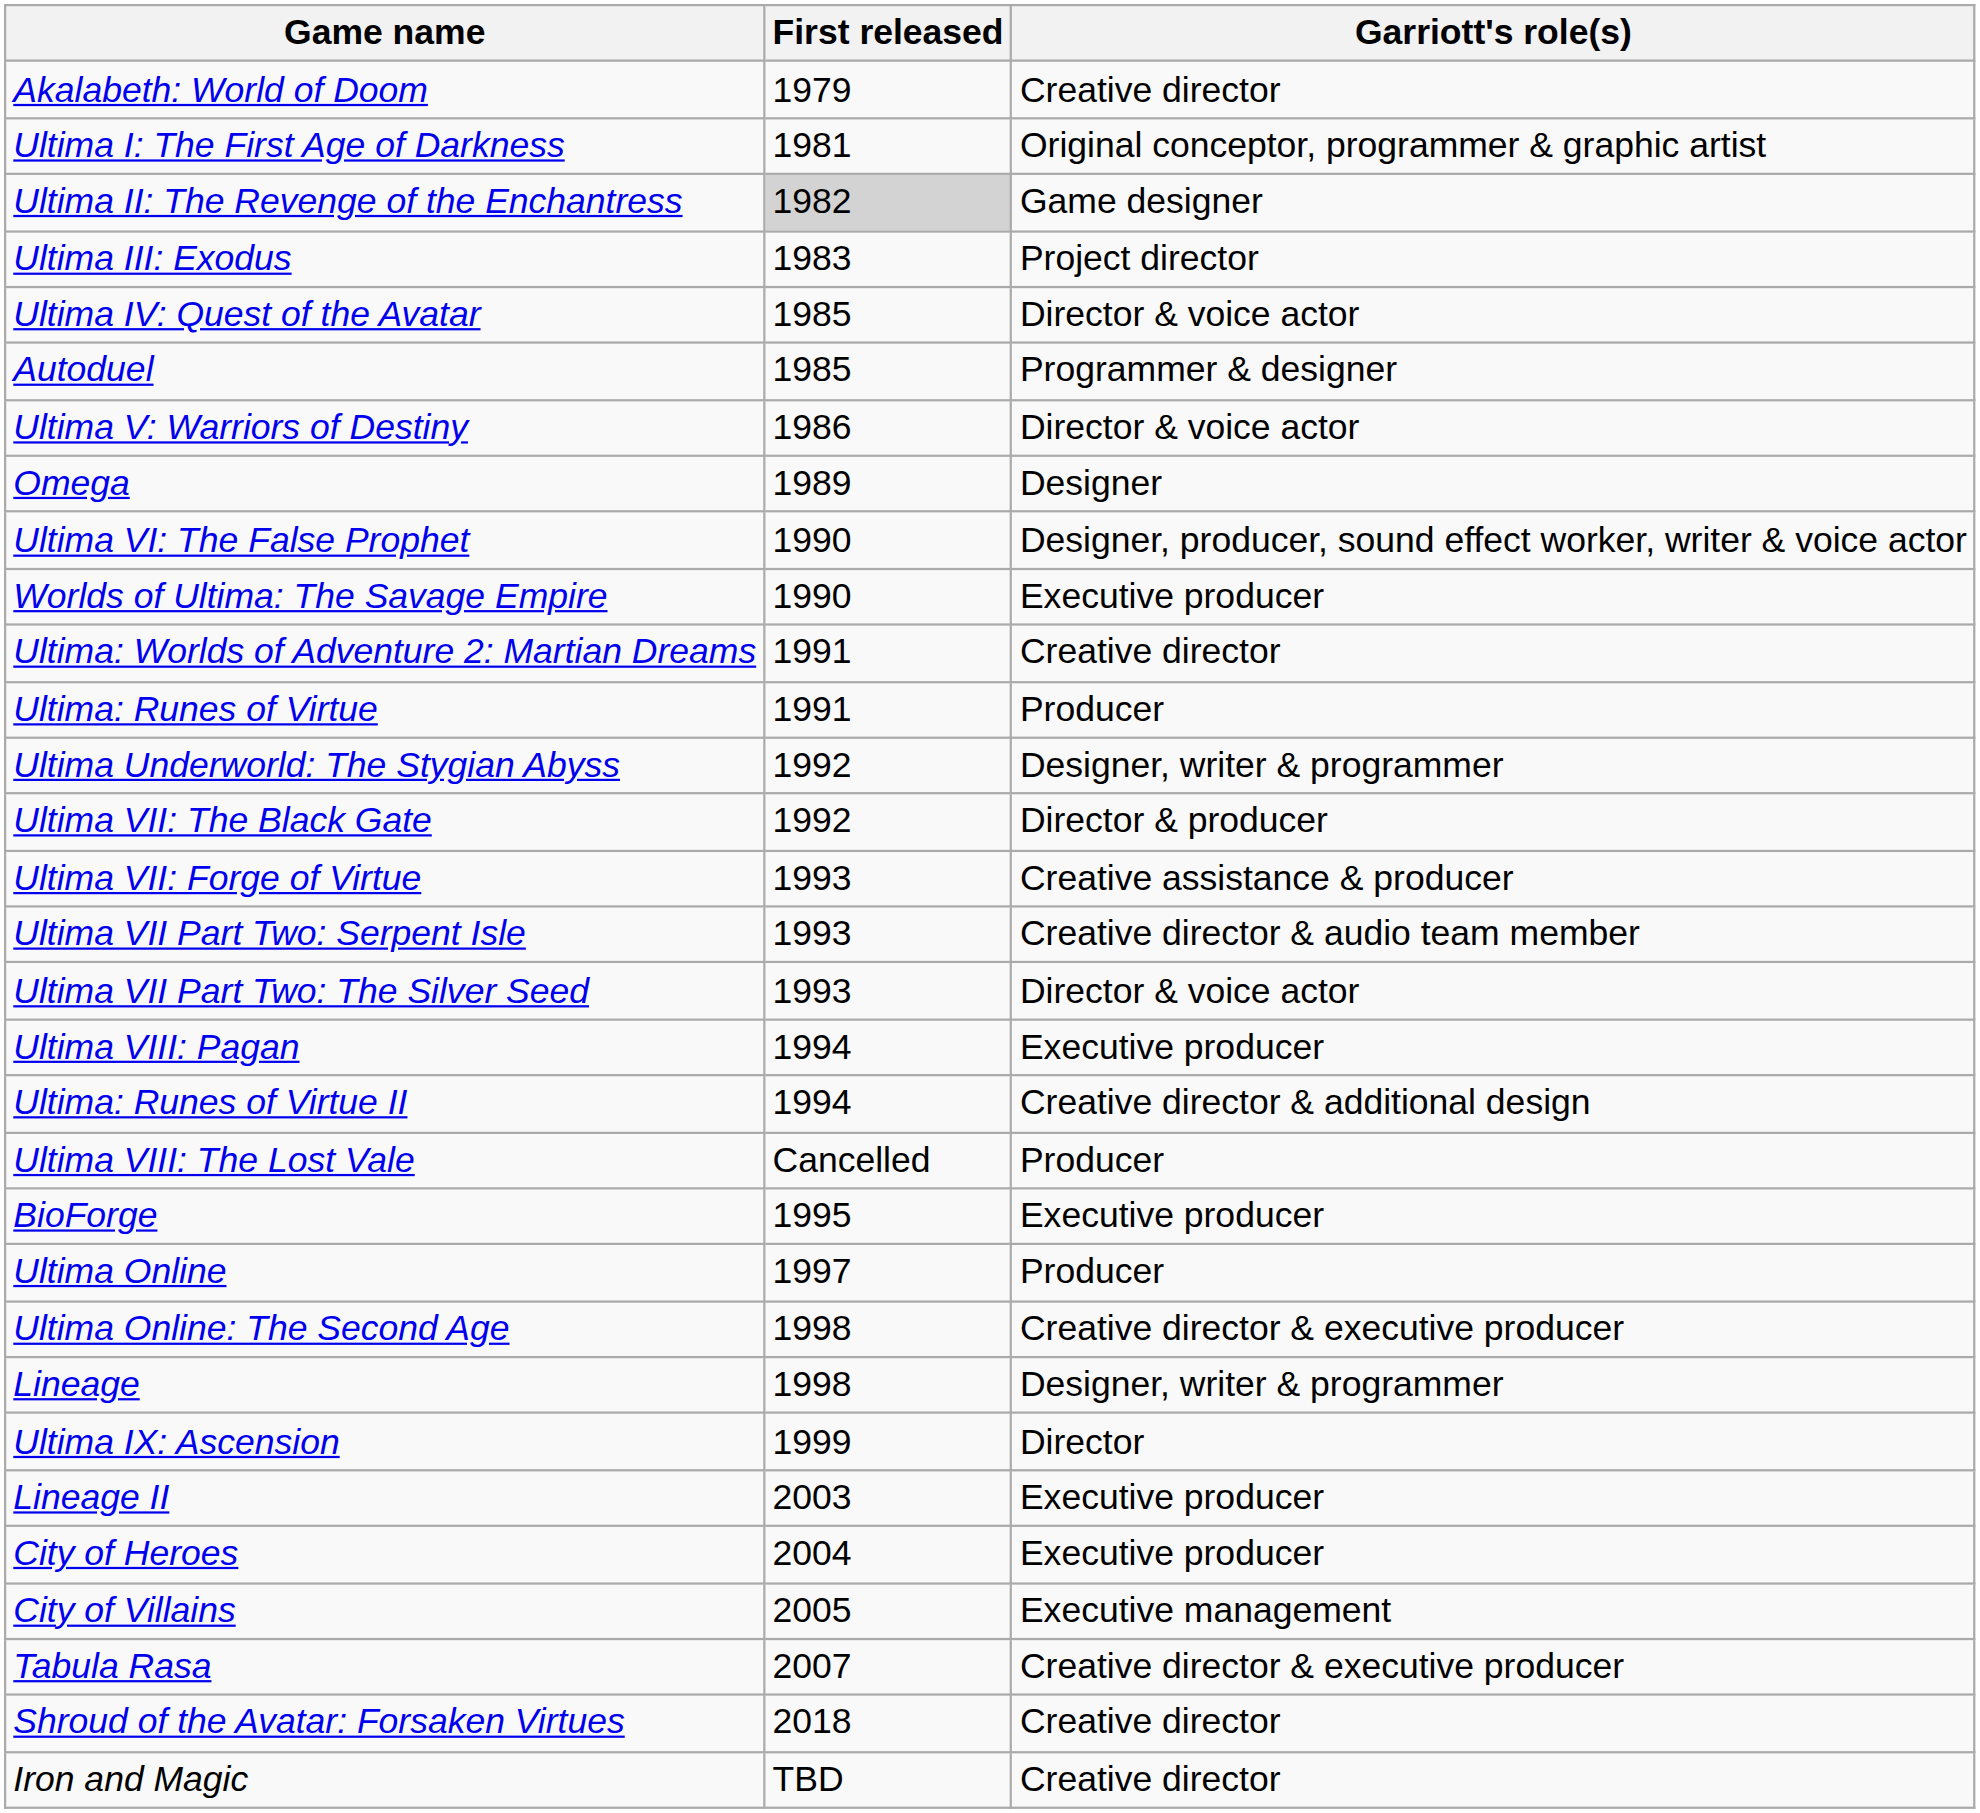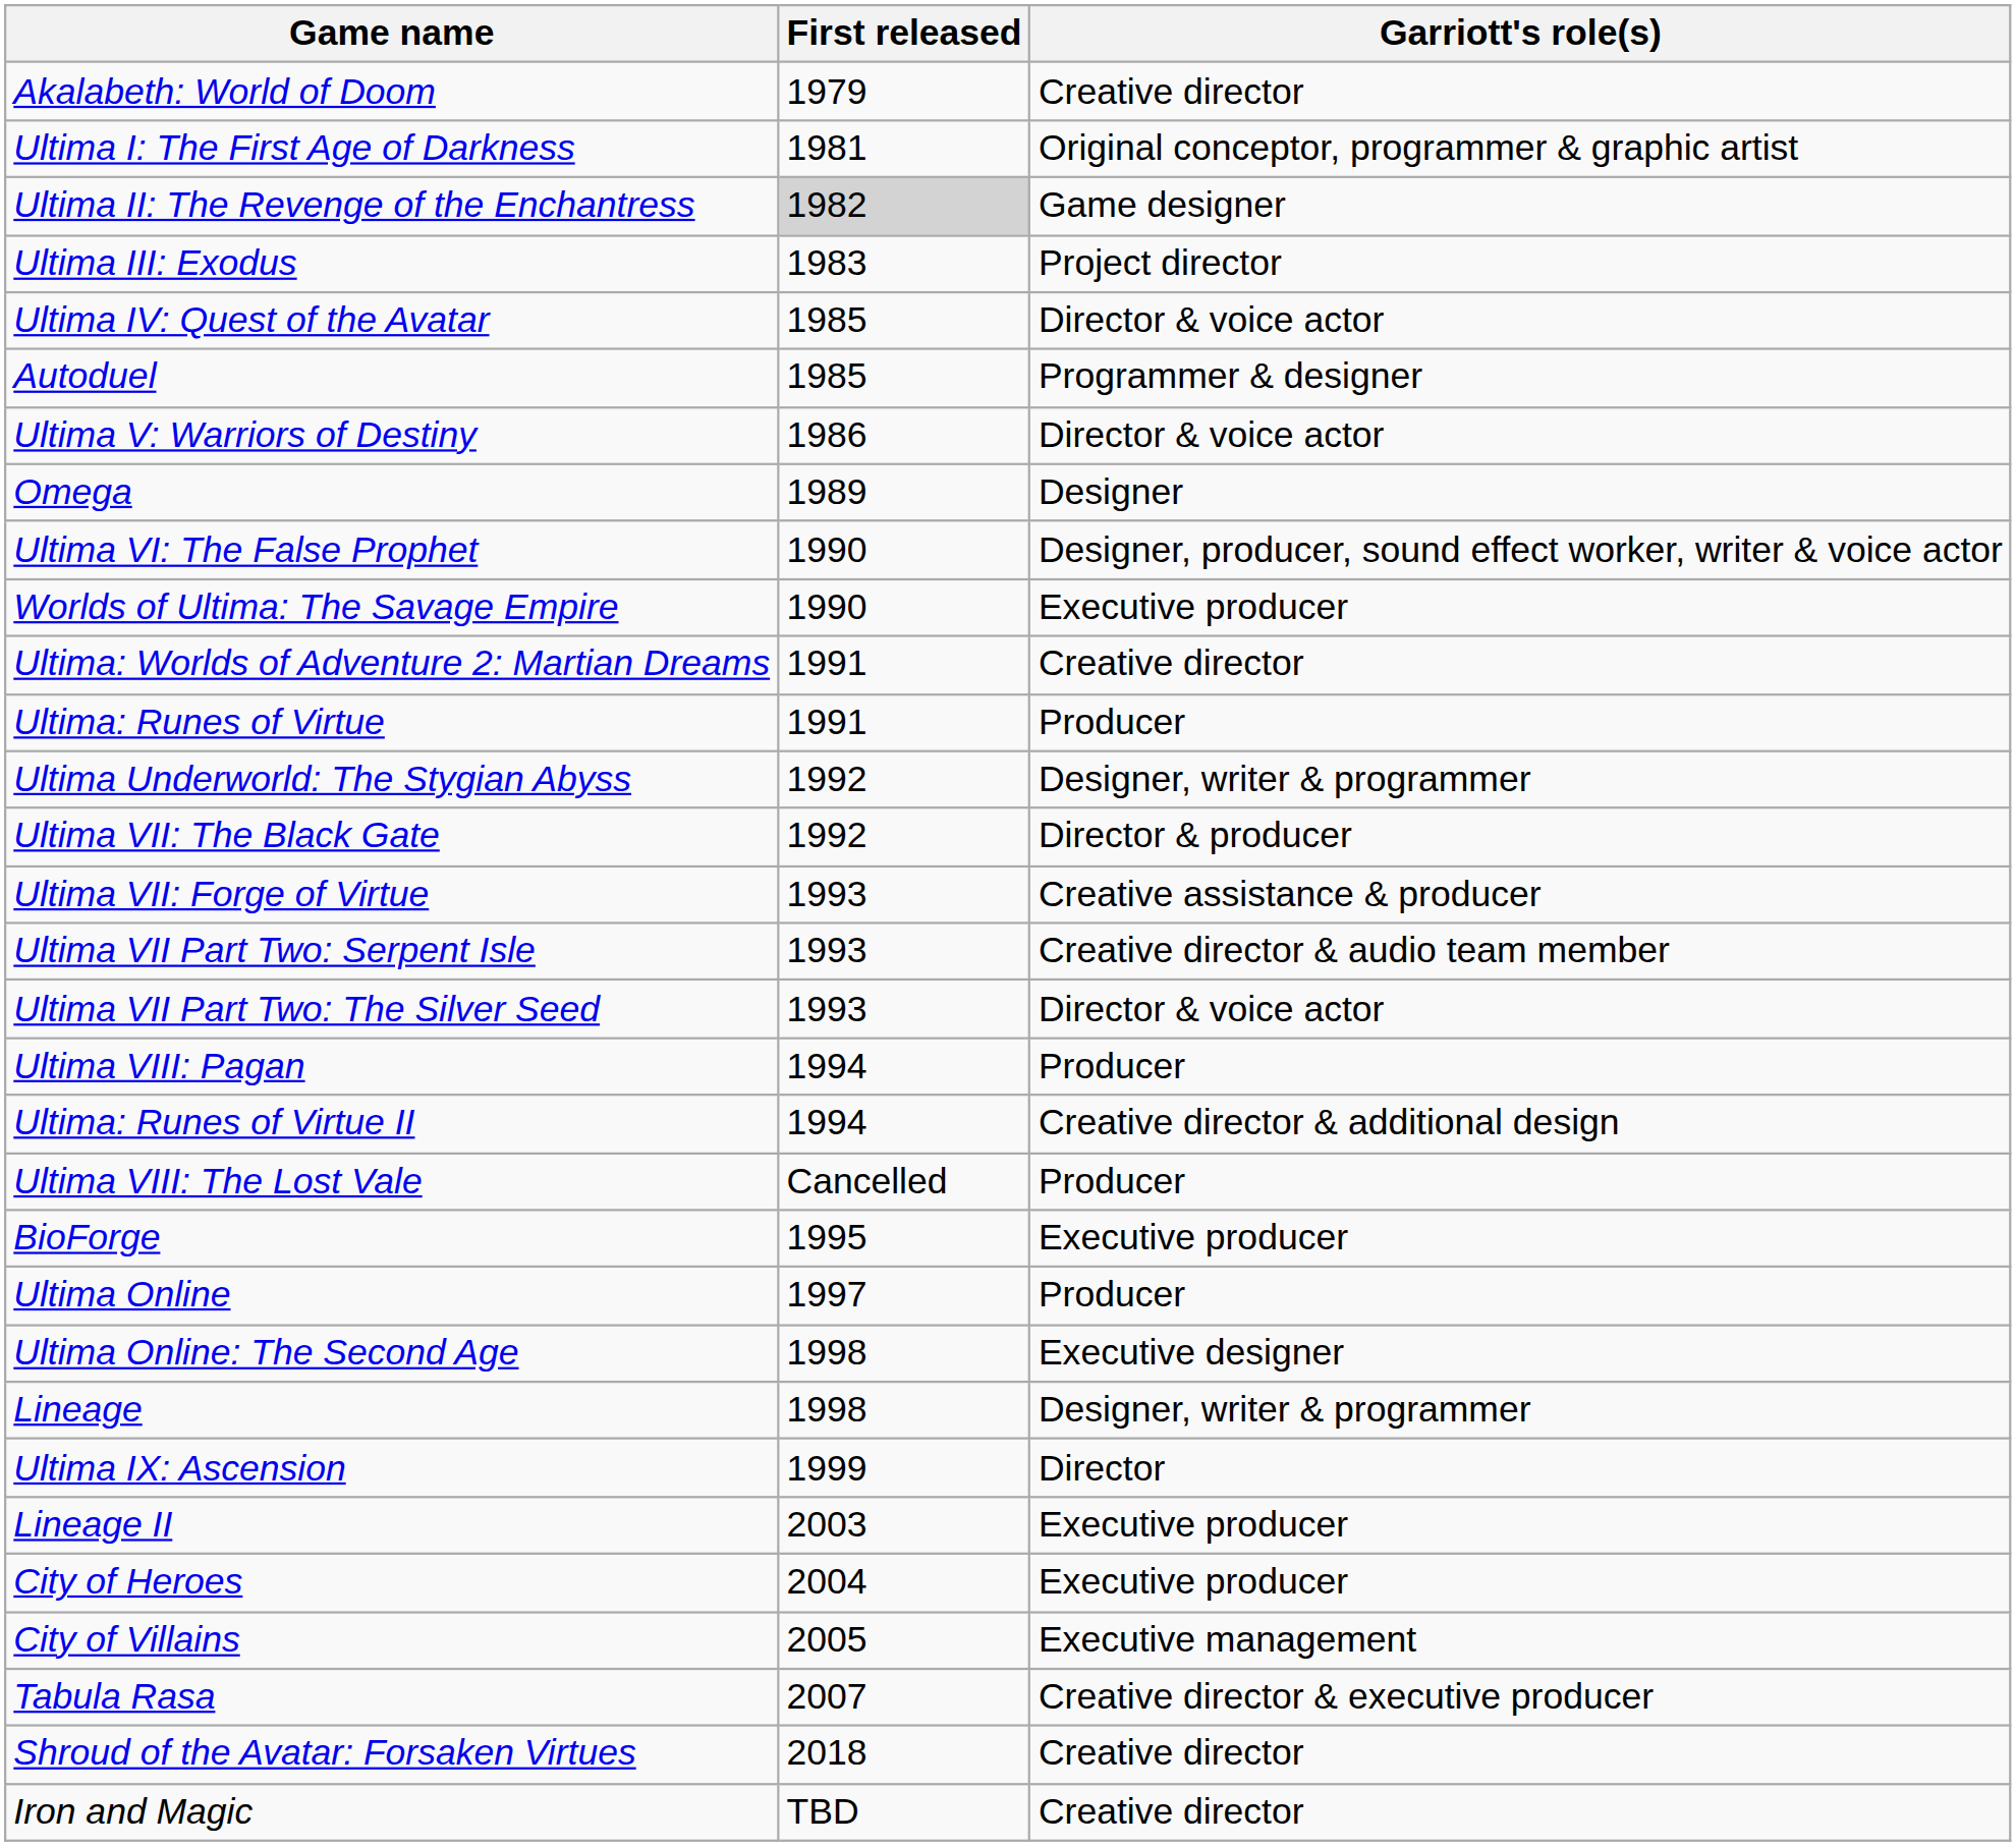Ultima VIII: Pagan | Garriott's role(s): Executive producer -> Producer
Ultima Online: The Second Age | Garriott's role(s): Creative director & executive producer -> Executive designer
